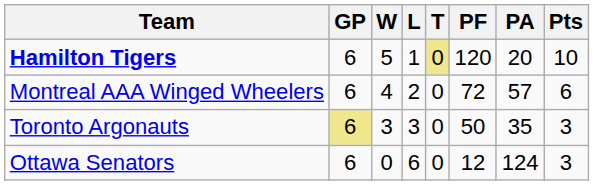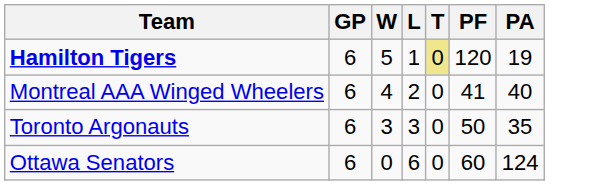- column: Pts | 10 | 6 | 3 | 3
Hamilton Tigers | PA: 20 -> 19
Montreal AAA Winged Wheelers | PF: 72 -> 41
Montreal AAA Winged Wheelers | PA: 57 -> 40
Toronto Argonauts | GP: khaki background -> no background
Ottawa Senators | PF: 12 -> 60
